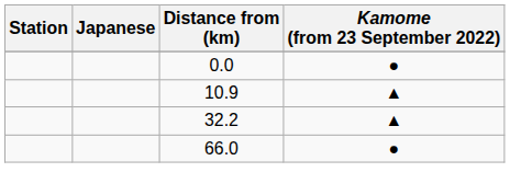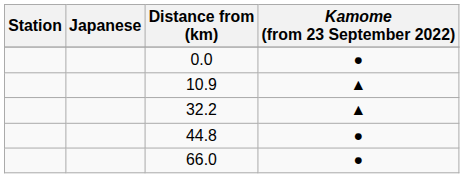+ row: 44.8 | ●
